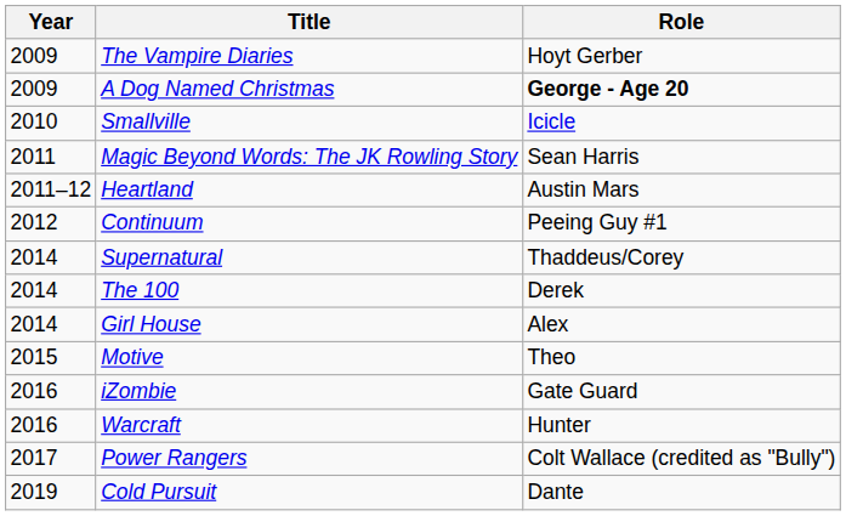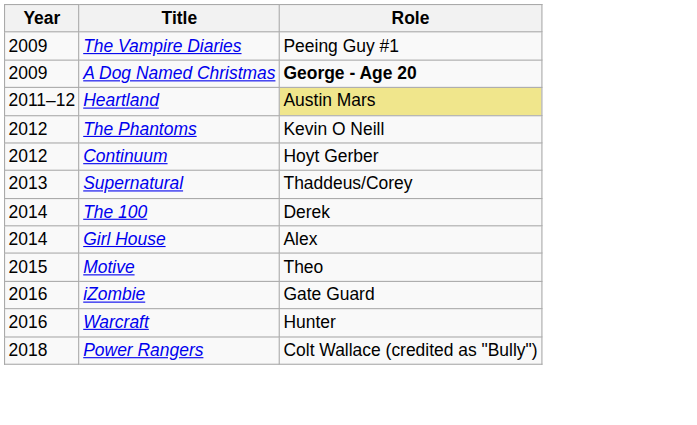The Vampire Diaries | Role: Hoyt Gerber -> Peeing Guy #1
- row: 2010 | Smallville | Icicle
- row: 2011 | Magic Beyond Words: The JK Rowling Story | Sean Harris
Heartland | Role: no background -> khaki background
+ row: 2012 | The Phantoms | Kevin O Neill
Continuum | Role: Peeing Guy #1 -> Hoyt Gerber
Supernatural | Year: 2014 -> 2013
Power Rangers | Year: 2017 -> 2018
- row: 2019 | Cold Pursuit | Dante
